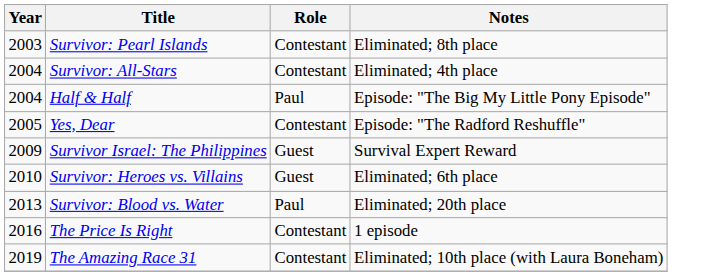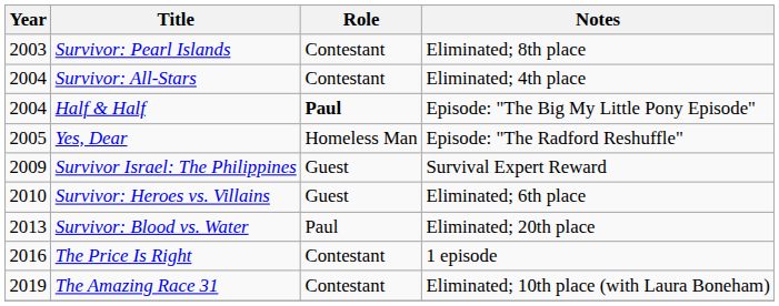Half & Half | Role: normal -> bold
Yes, Dear | Role: Contestant -> Homeless Man
